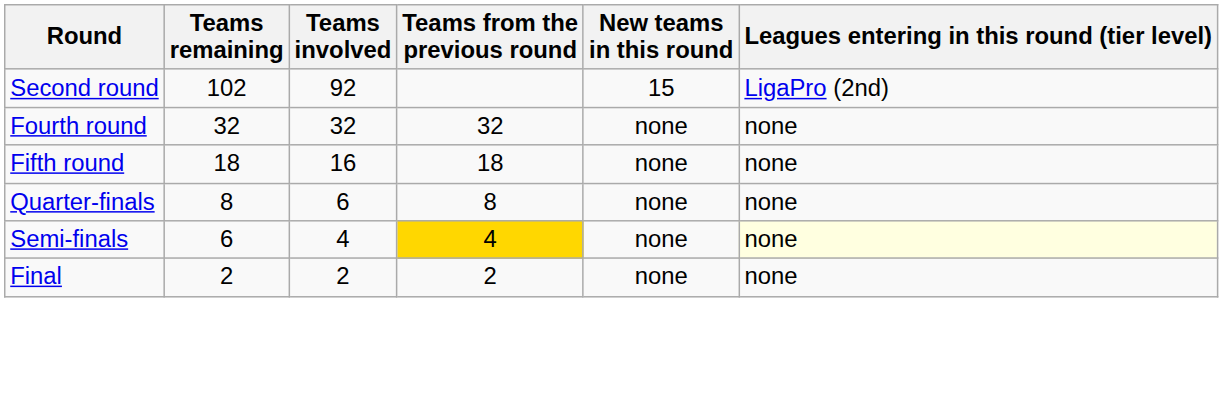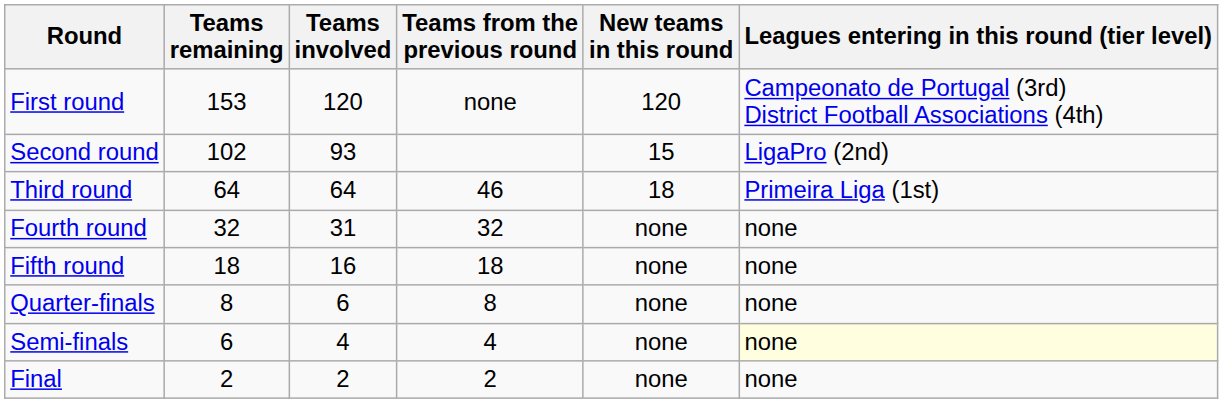+ row: First round | 153 | 120 | none | 120 | Campeonato de Portugal (3rd) District Football Associations (4th)
Second round | Teams involved: 92 -> 93
+ row: Third round | 64 | 64 | 46 | 18 | Primeira Liga (1st)
Fourth round | Teams involved: 32 -> 31
Semi-finals | Teams from the previous round: gold background -> no background
